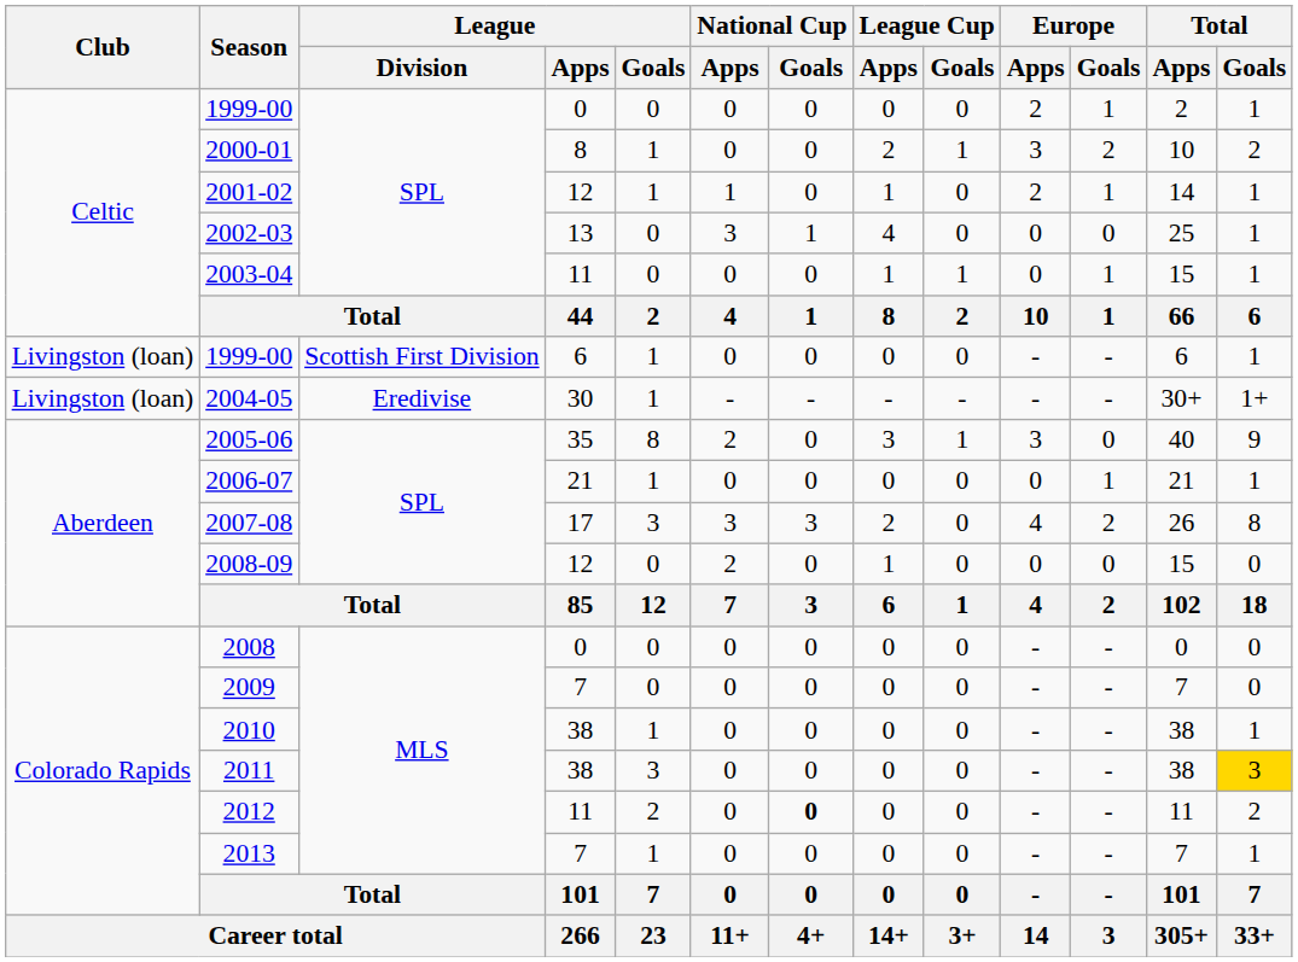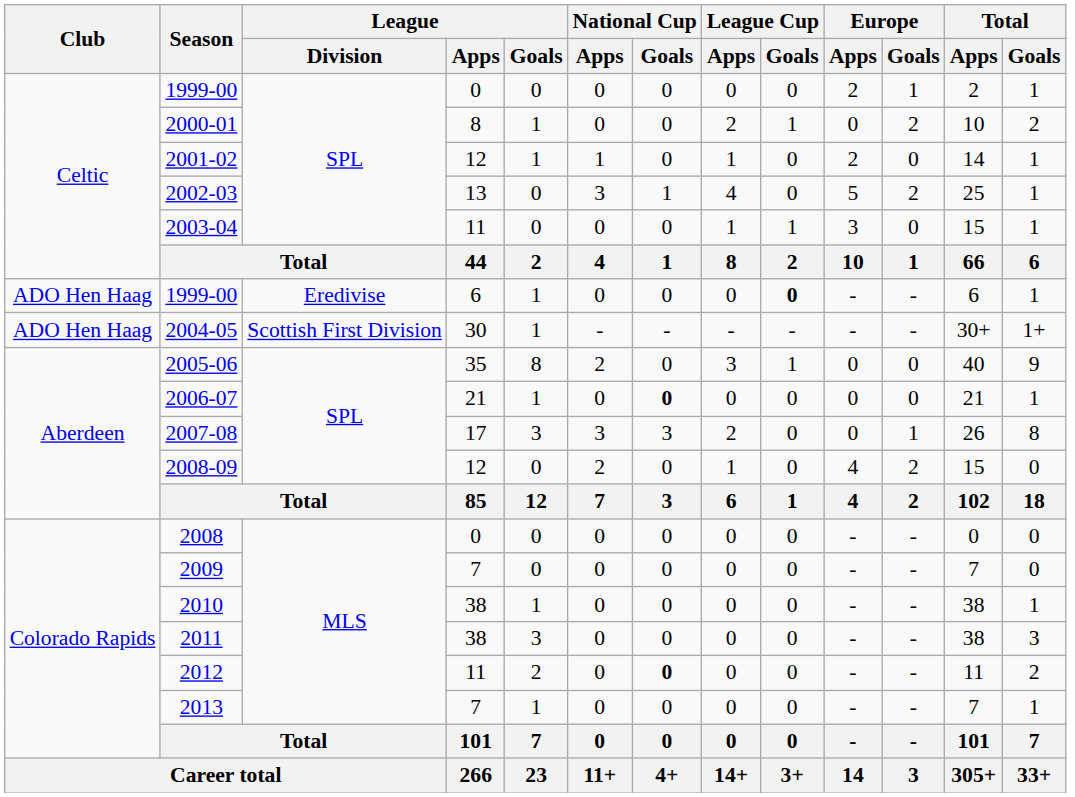2000-01 | Europe / Apps: 3 -> 0
2001-02 | Europe / Goals: 1 -> 0
2002-03 | Europe / Apps: 0 -> 5
2002-03 | Europe / Goals: 0 -> 2
2003-04 | Europe / Apps: 0 -> 3
2003-04 | Europe / Goals: 1 -> 0
1999-00 / 6 | Club: Livingston (loan) -> ADO Hen Haag
1999-00 / 6 | League / Division: Scottish First Division -> Eredivise
1999-00 / 6 | League Cup / Goals: normal -> bold
2004-05 | Club: Livingston (loan) -> ADO Hen Haag
2004-05 | League / Division: Eredivise -> Scottish First Division
2005-06 | Europe / Apps: 3 -> 0
2006-07 | National Cup / Goals: normal -> bold
2006-07 | Europe / Goals: 1 -> 0
2007-08 | Europe / Apps: 4 -> 0
2007-08 | Europe / Goals: 2 -> 1
2008-09 | Europe / Apps: 0 -> 4
2008-09 | Europe / Goals: 0 -> 2
2011 | Total / Goals: gold background -> no background
